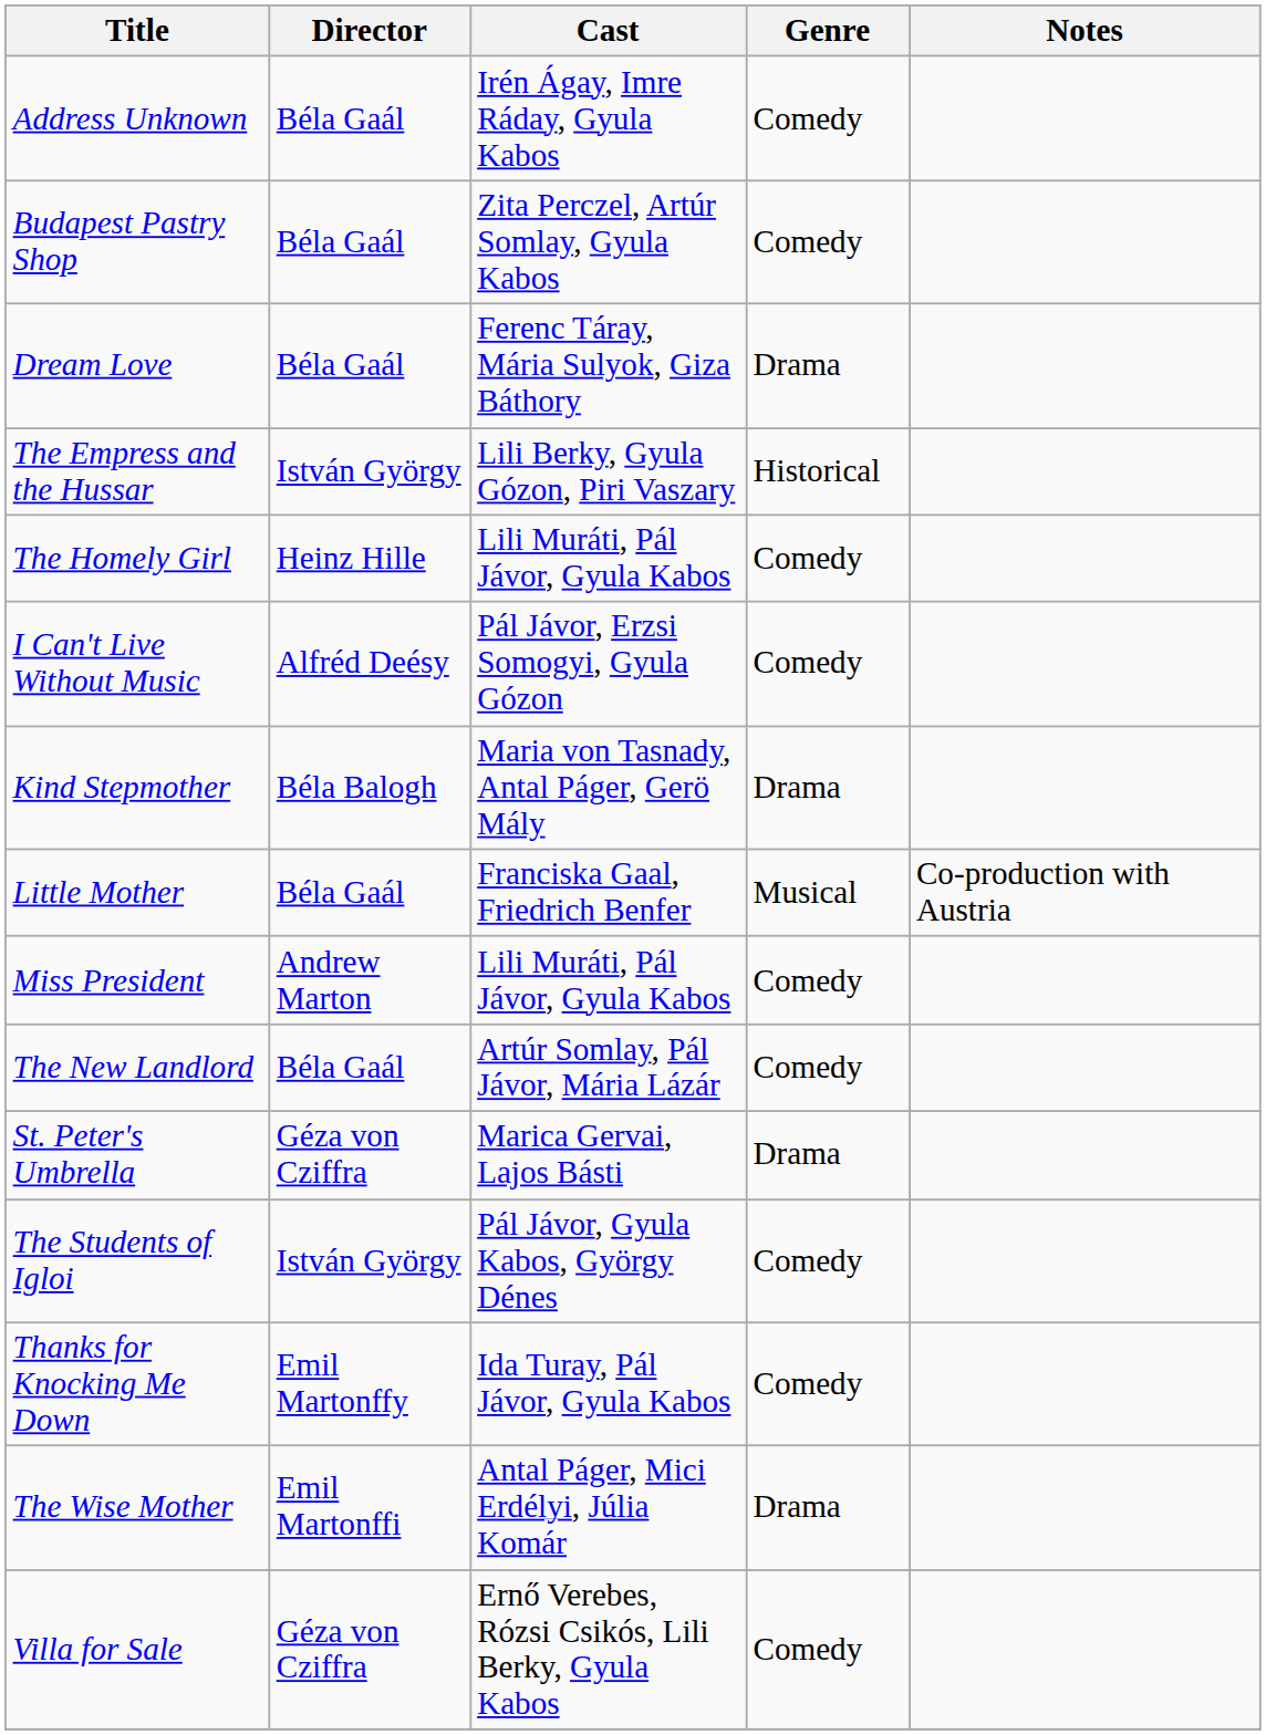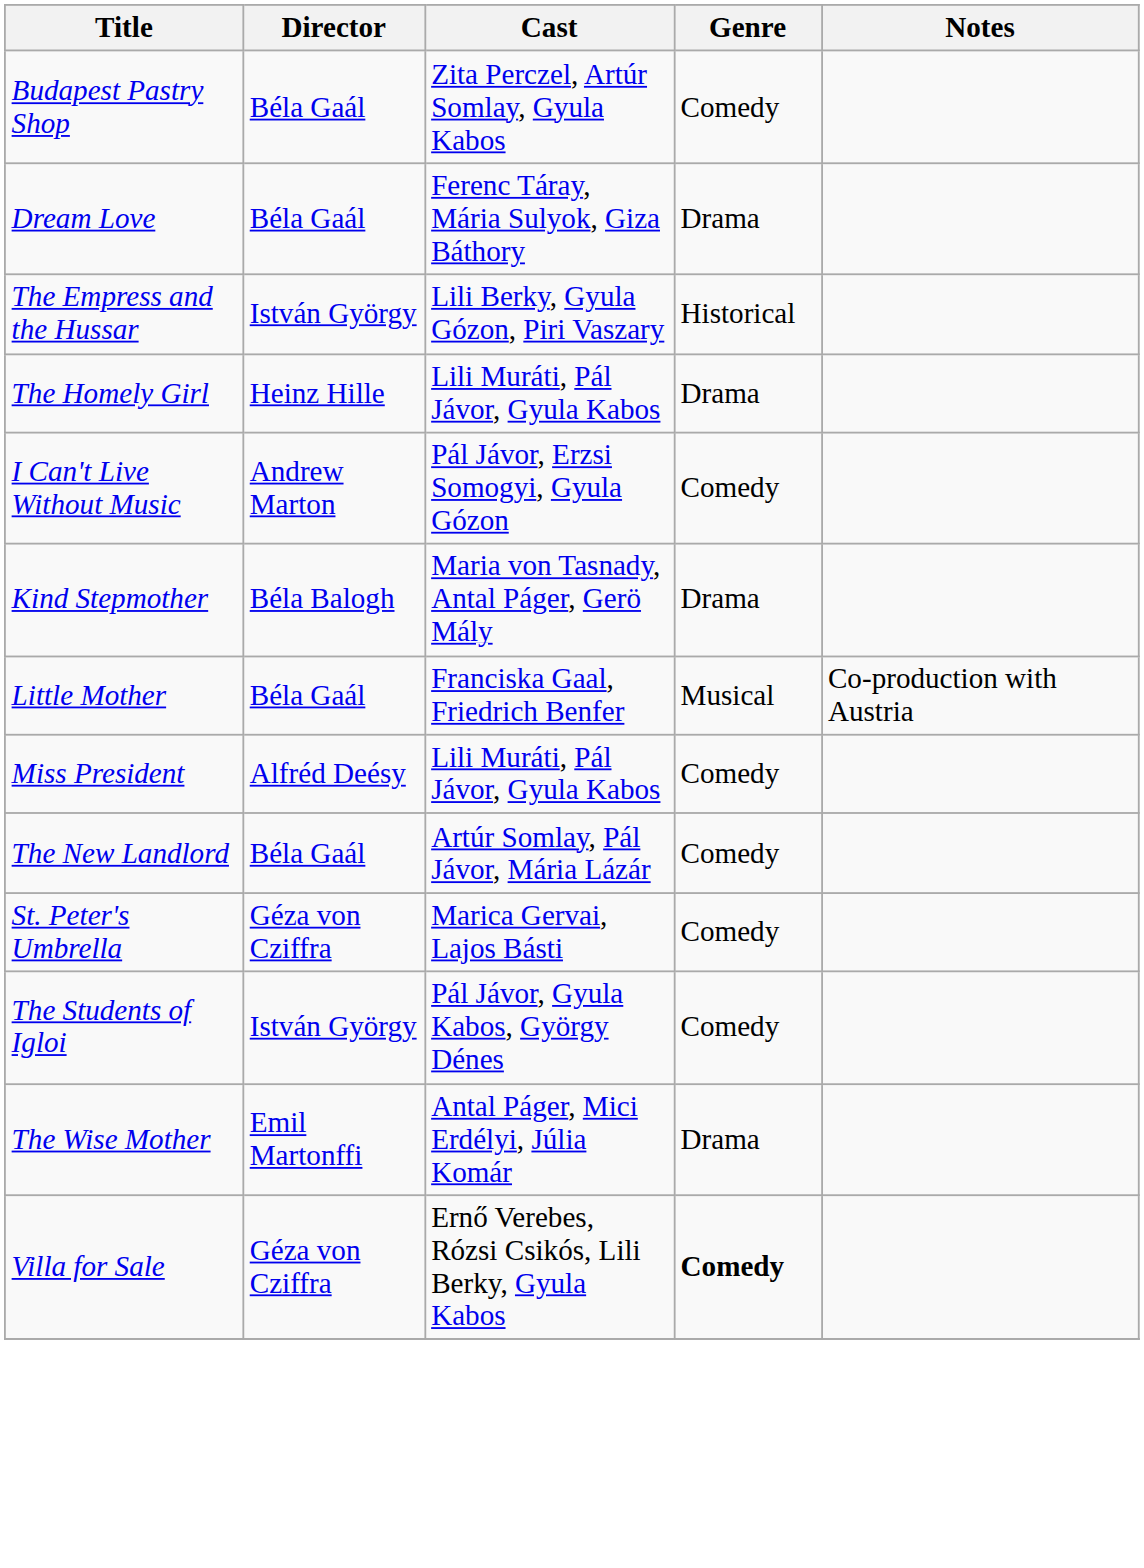- row: Address Unknown | Béla Gaál | Irén Ágay, Imre Ráday, Gyula Kabos | Comedy
The Homely Girl | Genre: Comedy -> Drama
I Can't Live Without Music | Director: Alfréd Deésy -> Andrew Marton
Miss President | Director: Andrew Marton -> Alfréd Deésy
St. Peter's Umbrella | Genre: Drama -> Comedy
- row: Thanks for Knocking Me Down | Emil Martonffy | Ida Turay, Pál Jávor, Gyula Kabos | Comedy
Villa for Sale | Genre: normal -> bold
